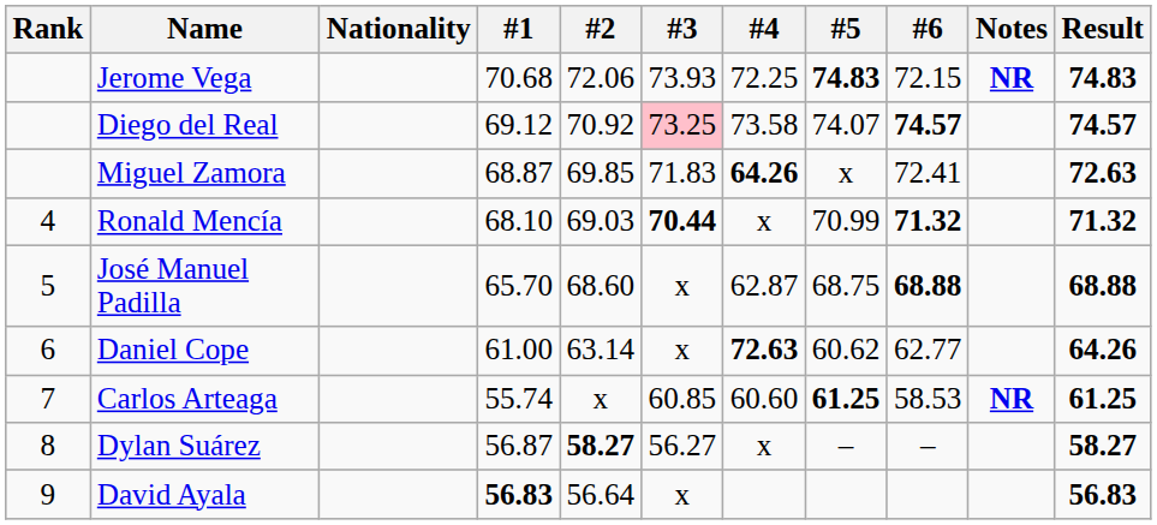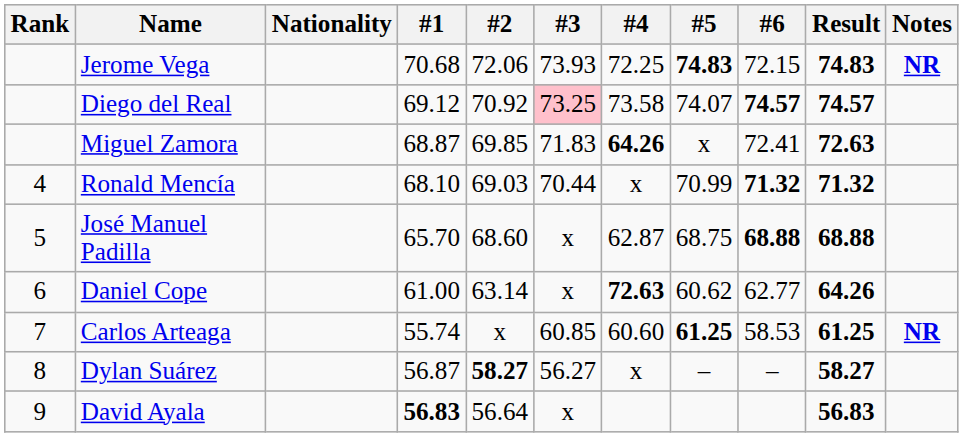columns swapped: Result <-> Notes
Ronald Mencía | #3: bold -> normal
